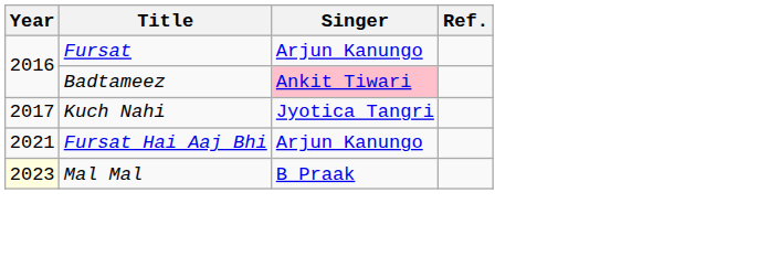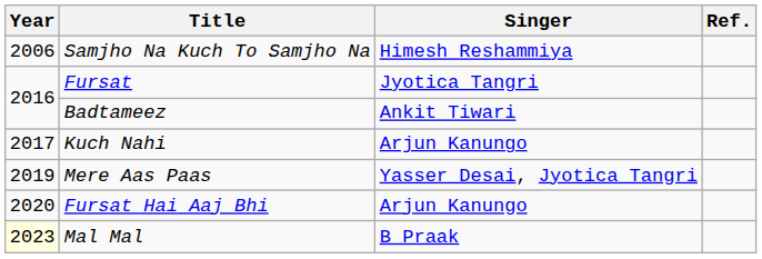+ row: 2006 | Samjho Na Kuch To Samjho Na | Himesh Reshammiya
Fursat | Singer: Arjun Kanungo -> Jyotica Tangri
Badtameez | Singer: pink background -> no background
Kuch Nahi | Singer: Jyotica Tangri -> Arjun Kanungo
+ row: 2019 | Mere Aas Paas | Yasser Desai, Jyotica Tangri
Fursat Hai Aaj Bhi | Year: 2021 -> 2020
